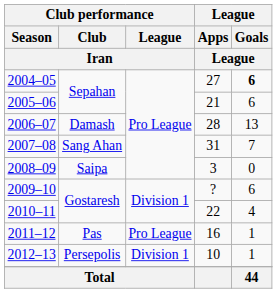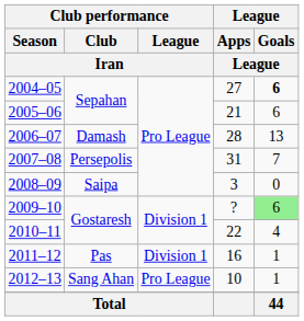2007–08 | Club performance / Club / Iran: Sang Ahan -> Persepolis
2009–10 | League / Goals / League: no background -> lightgreen background
2011–12 | Club performance / League / Iran: Pro League -> Division 1
2012–13 | Club performance / Club / Iran: Persepolis -> Sang Ahan
2012–13 | Club performance / League / Iran: Division 1 -> Pro League
